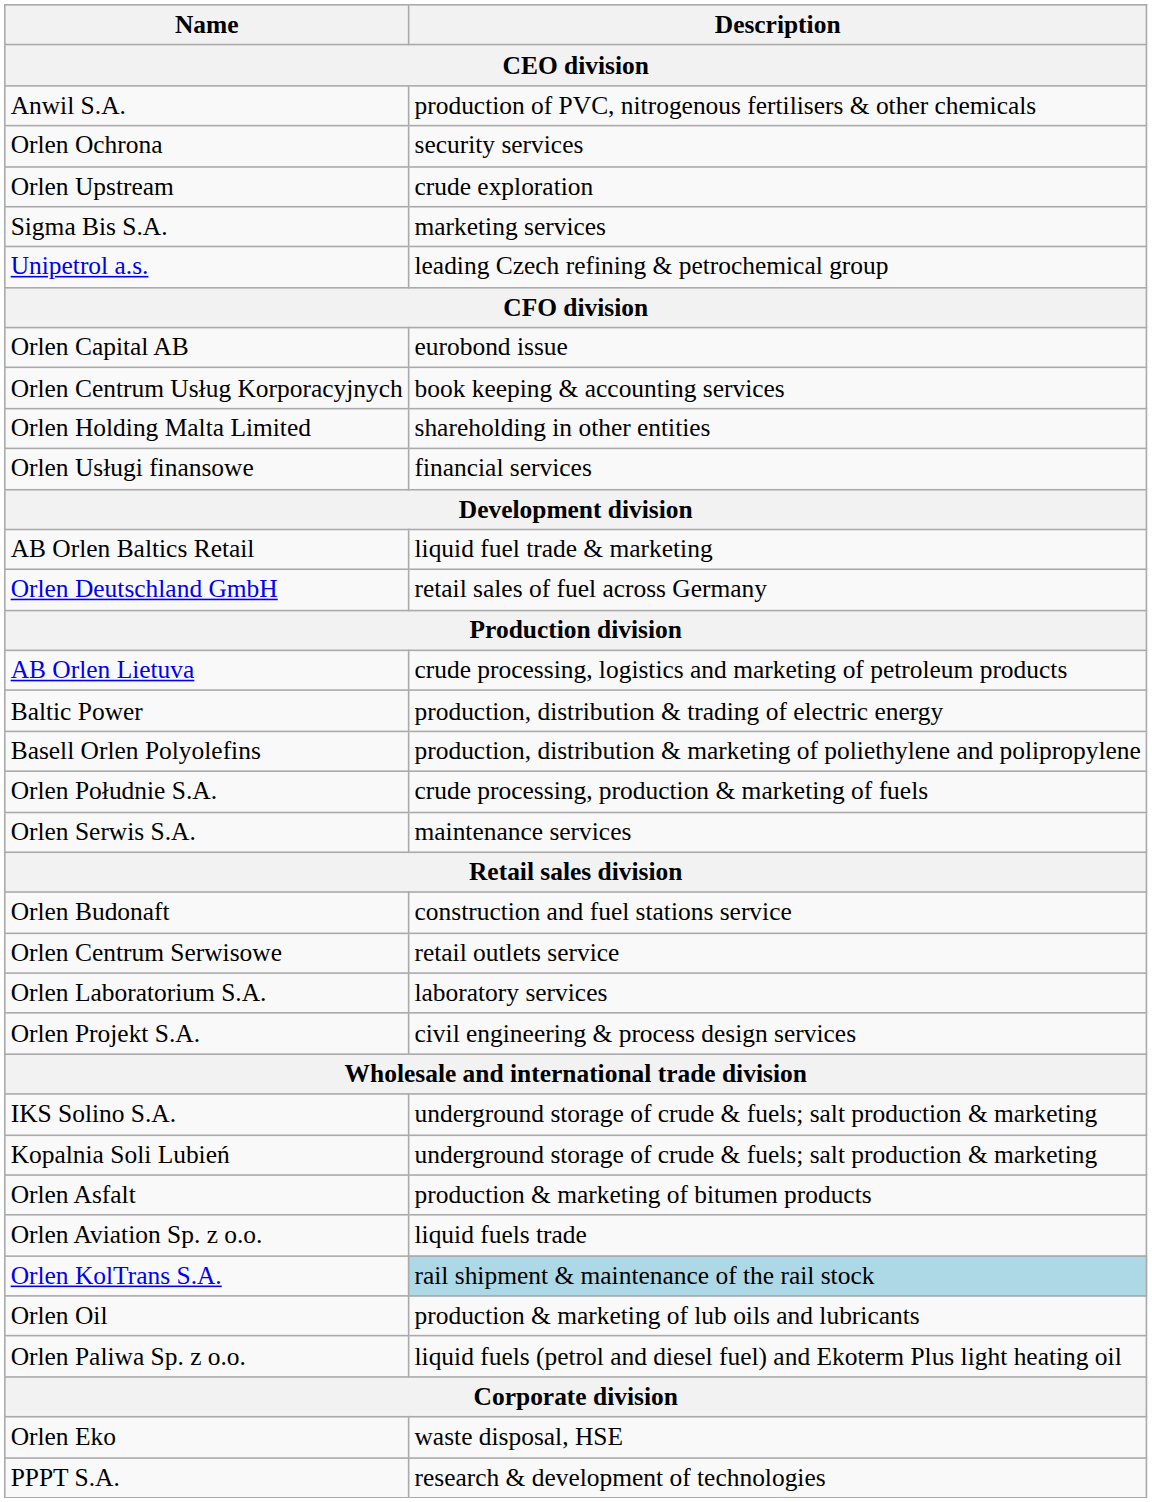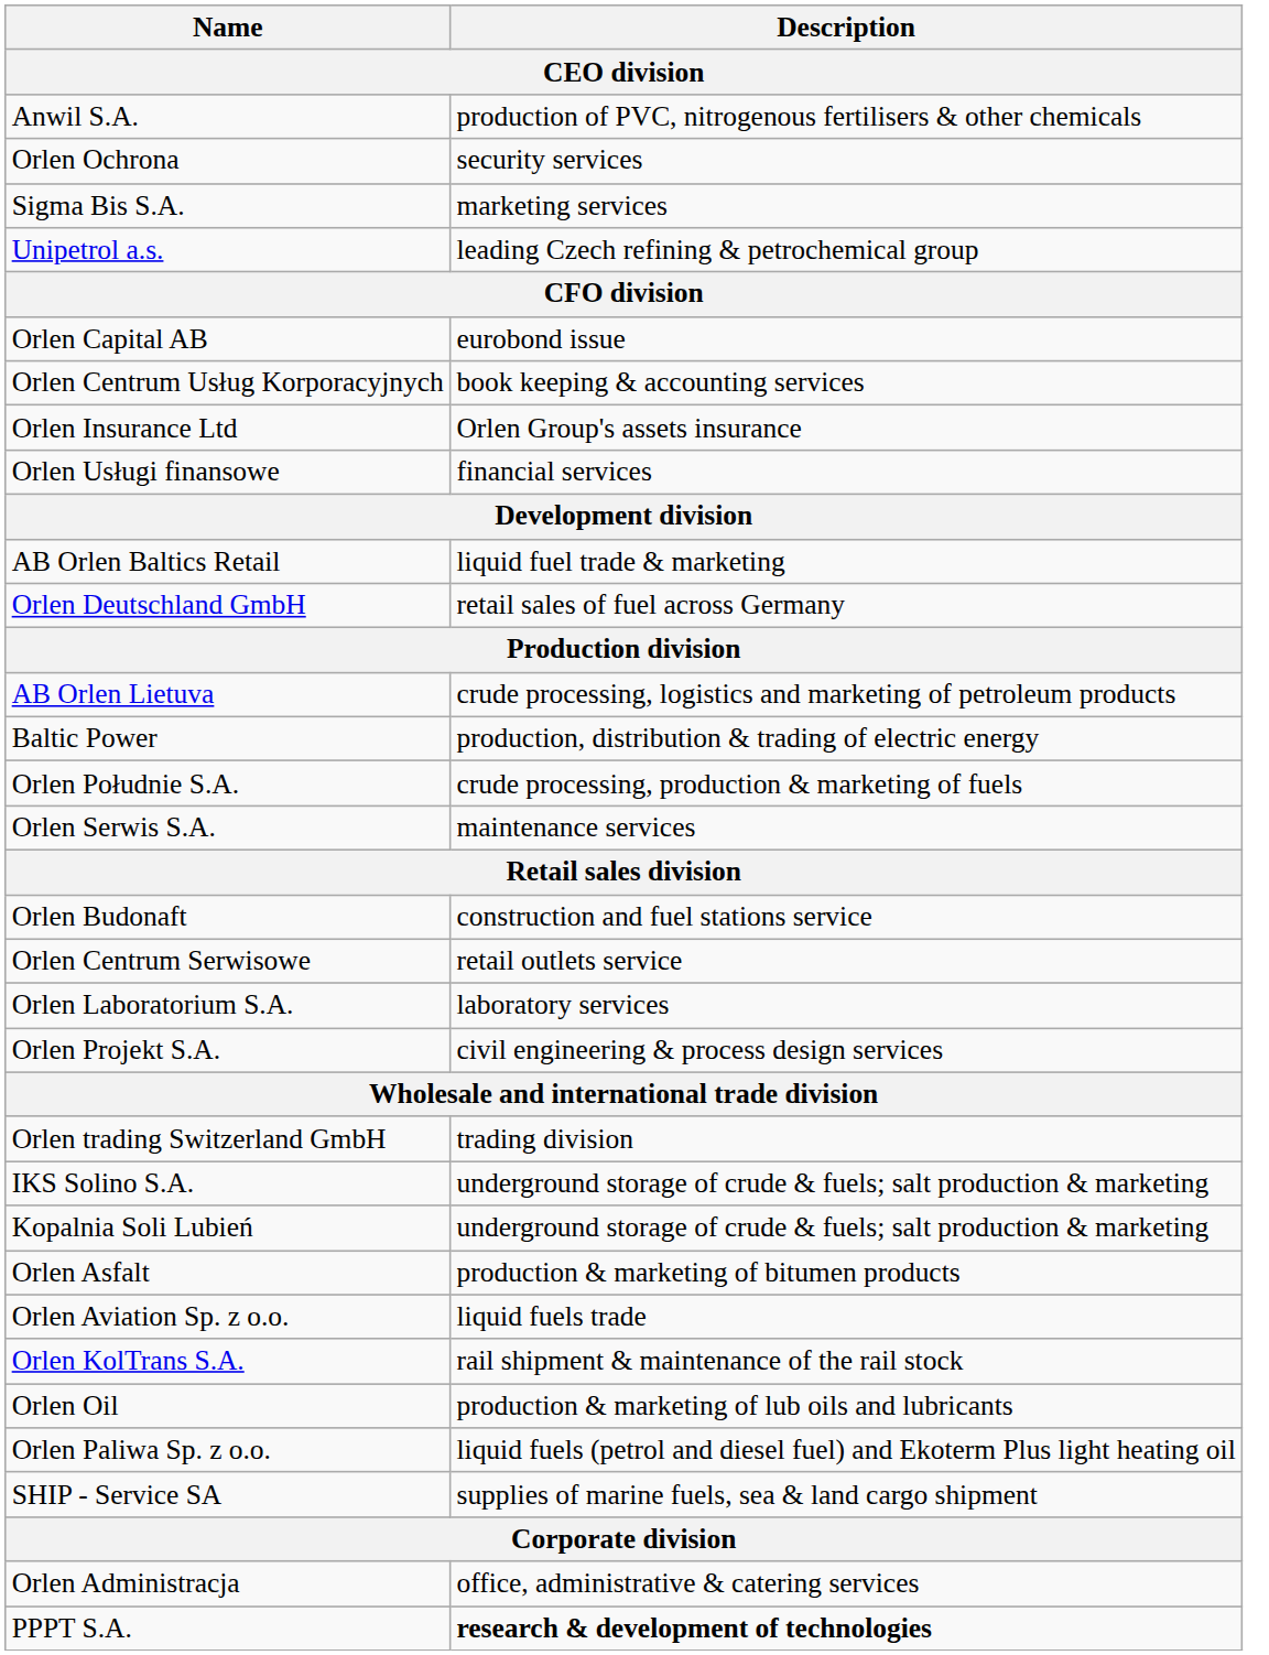- row: Orlen Upstream | crude exploration
- row: Orlen Holding Malta Limited | shareholding in other entities
+ row: Orlen Insurance Ltd | Orlen Group's assets insurance
- row: Basell Orlen Polyolefins | production, distribution & marketing of poliethylene and polipropylene
+ row: Orlen trading Switzerland GmbH | trading division
Orlen KolTrans S.A. | Description: lightblue background -> no background
+ row: SHIP - Service SA | supplies of marine fuels, sea & land cargo shipment
+ row: Orlen Administracja | office, administrative & catering services
- row: Orlen Eko | waste disposal, HSE
PPPT S.A. | Description: normal -> bold
